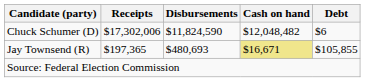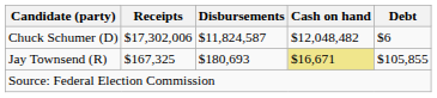Chuck Schumer (D) | Disbursements: $11,824,590 -> $11,824,587
Jay Townsend (R) | Receipts: $197,365 -> $167,325
Jay Townsend (R) | Disbursements: $480,693 -> $180,693
